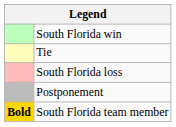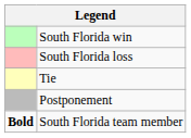rows swapped: South Florida loss <-> Tie
South Florida team member | column 1: gold background -> no background
